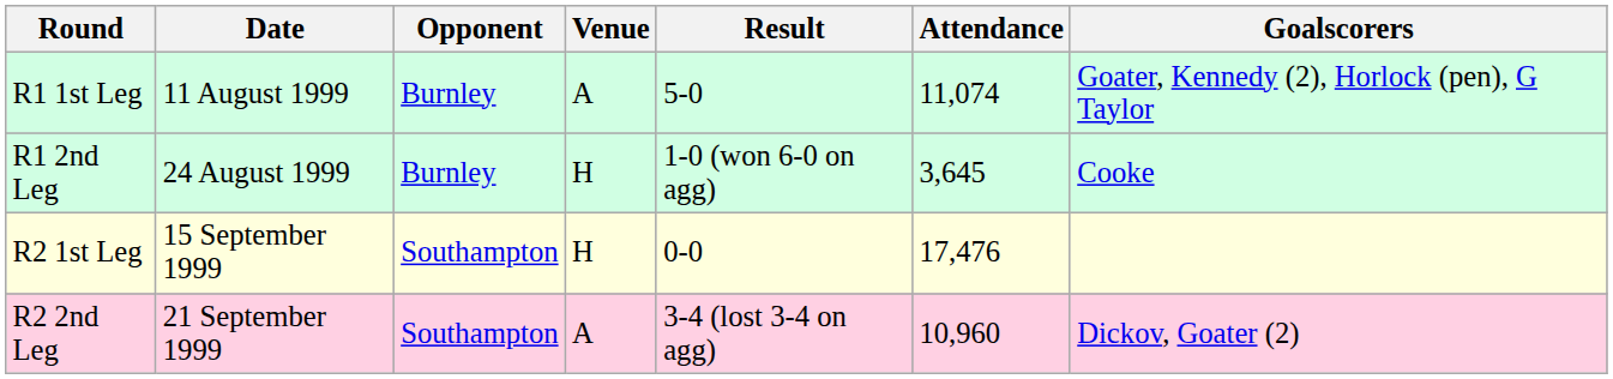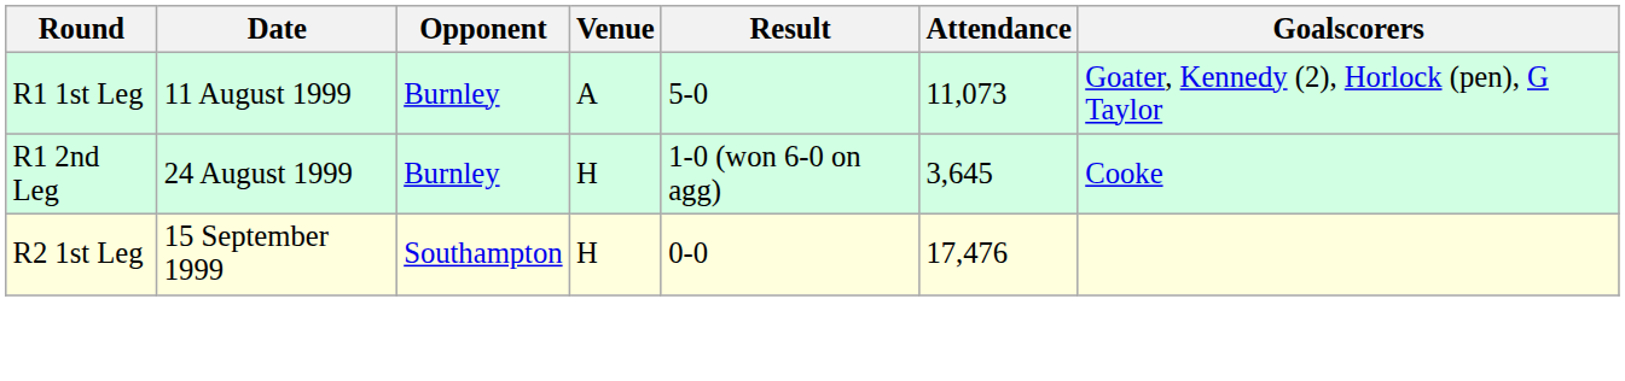R1 1st Leg | Attendance: 11,074 -> 11,073
- row: R2 2nd Leg | 21 September 1999 | Southampton | A | 3-4 (lost 3-4 on agg) | 10,960 | Dickov, Goater (2)
